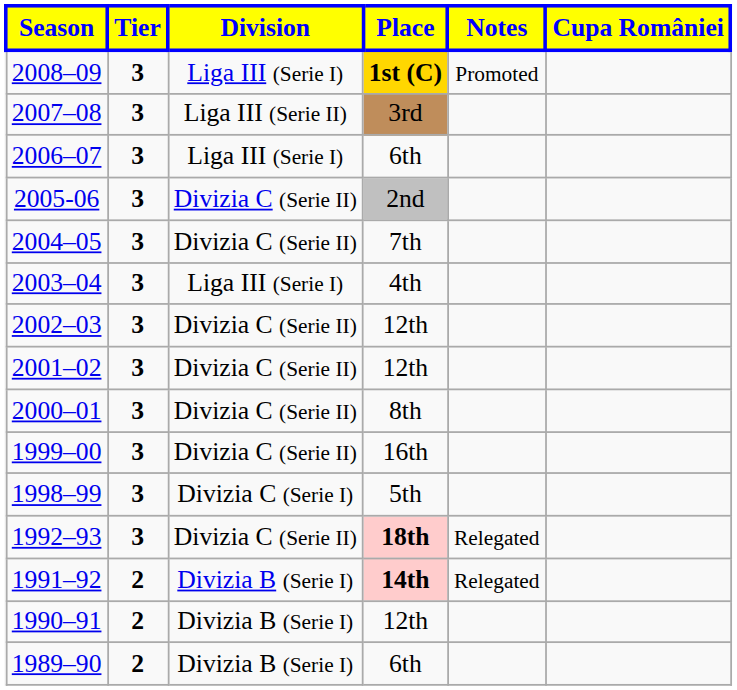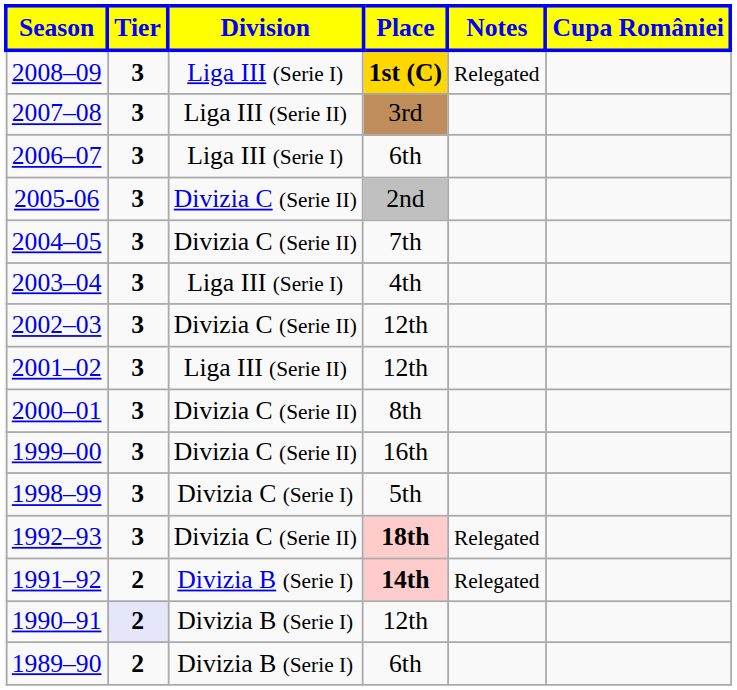2008–09 | Notes: Promoted -> Relegated
2001–02 | Division: Divizia C (Serie II) -> Liga III (Serie II)
1990–91 | Tier: no background -> lavender background
